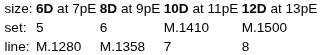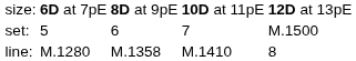set: | column 4: M.1410 -> 7
line: | column 4: 7 -> M.1410
